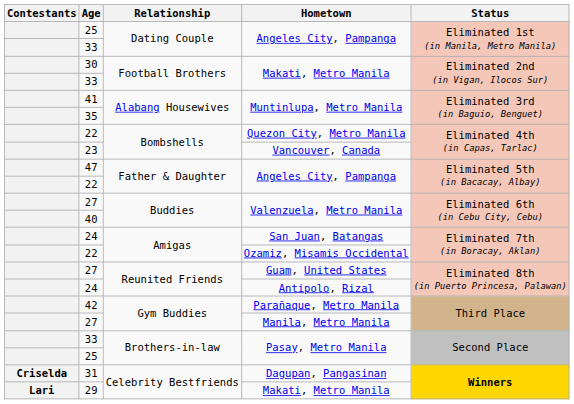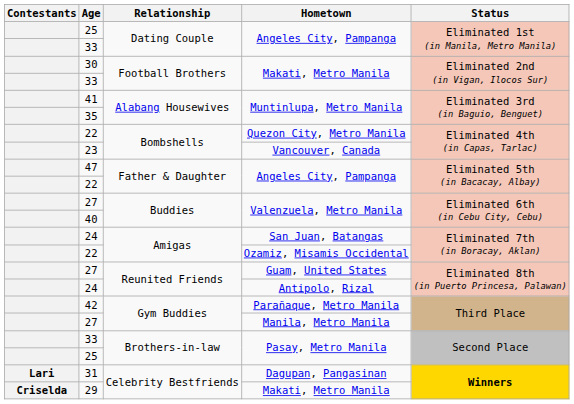31 | Contestants: Criselda -> Lari
29 | Contestants: Lari -> Criselda
